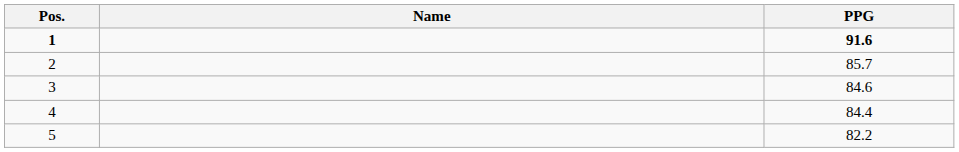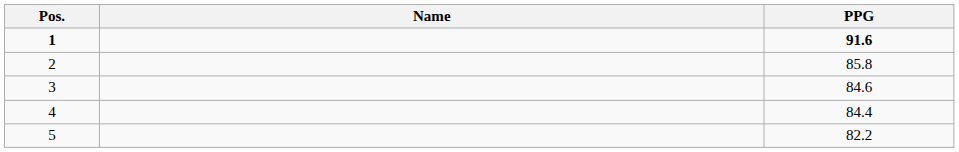2 | PPG: 85.7 -> 85.8
